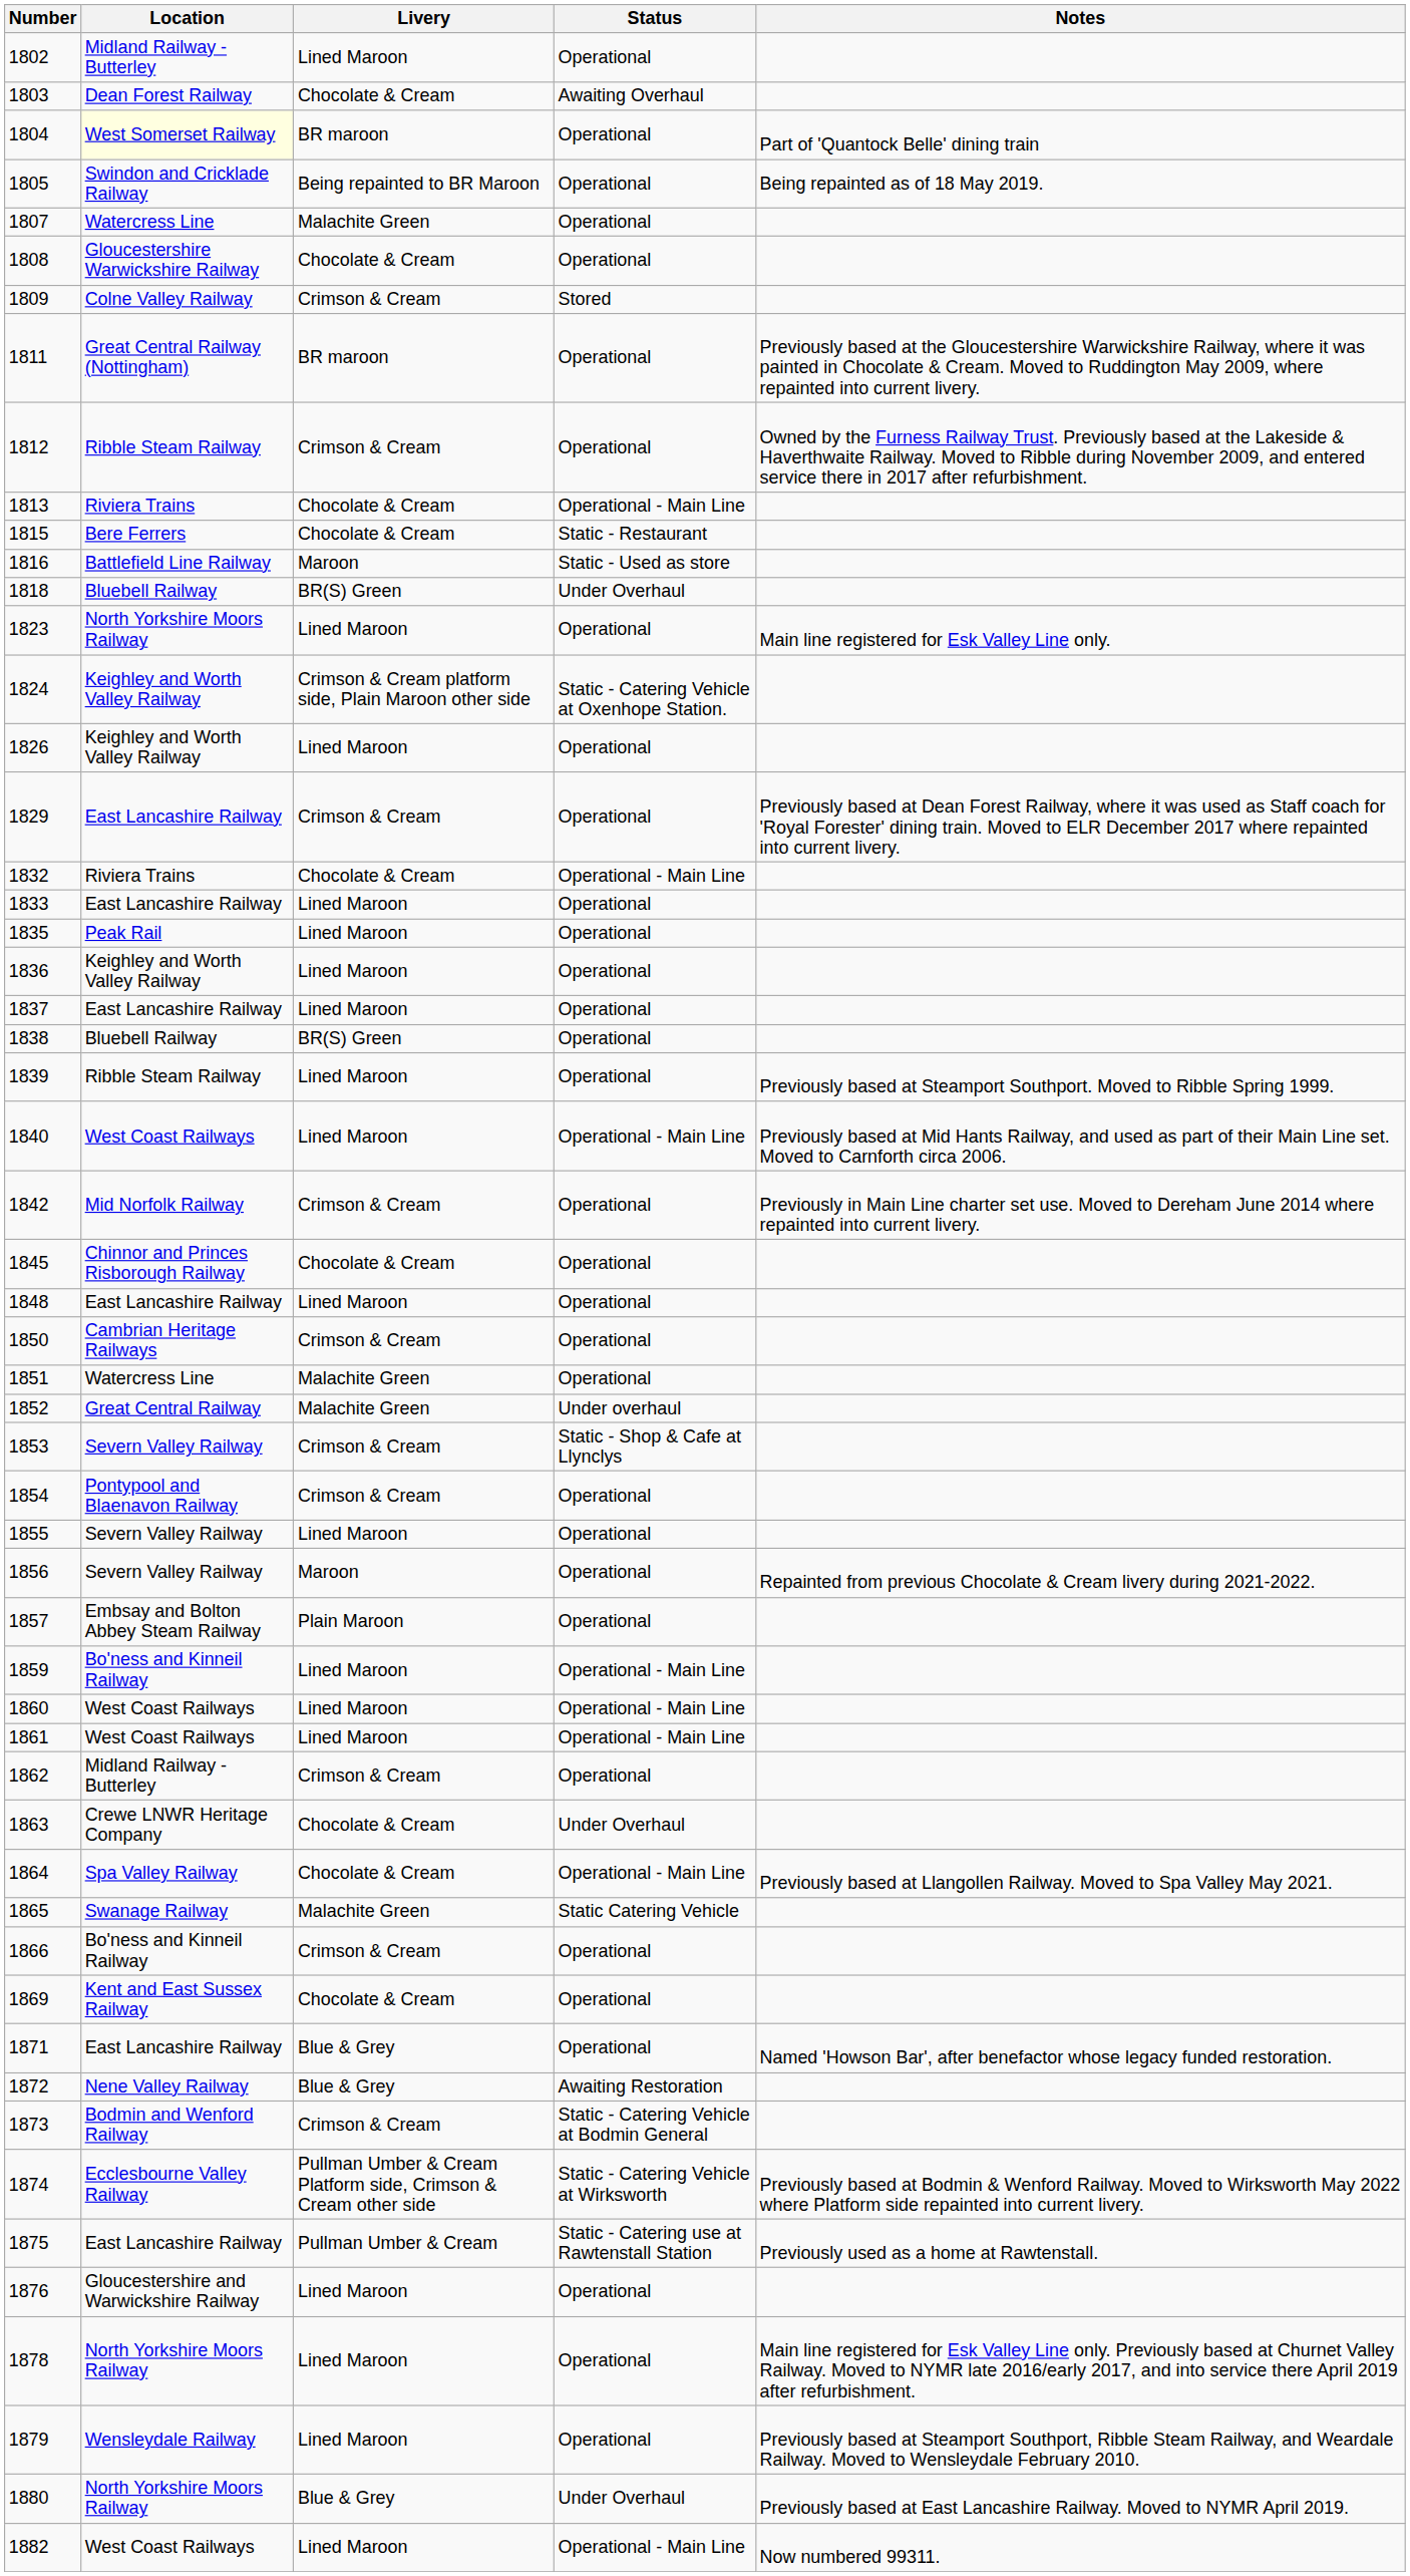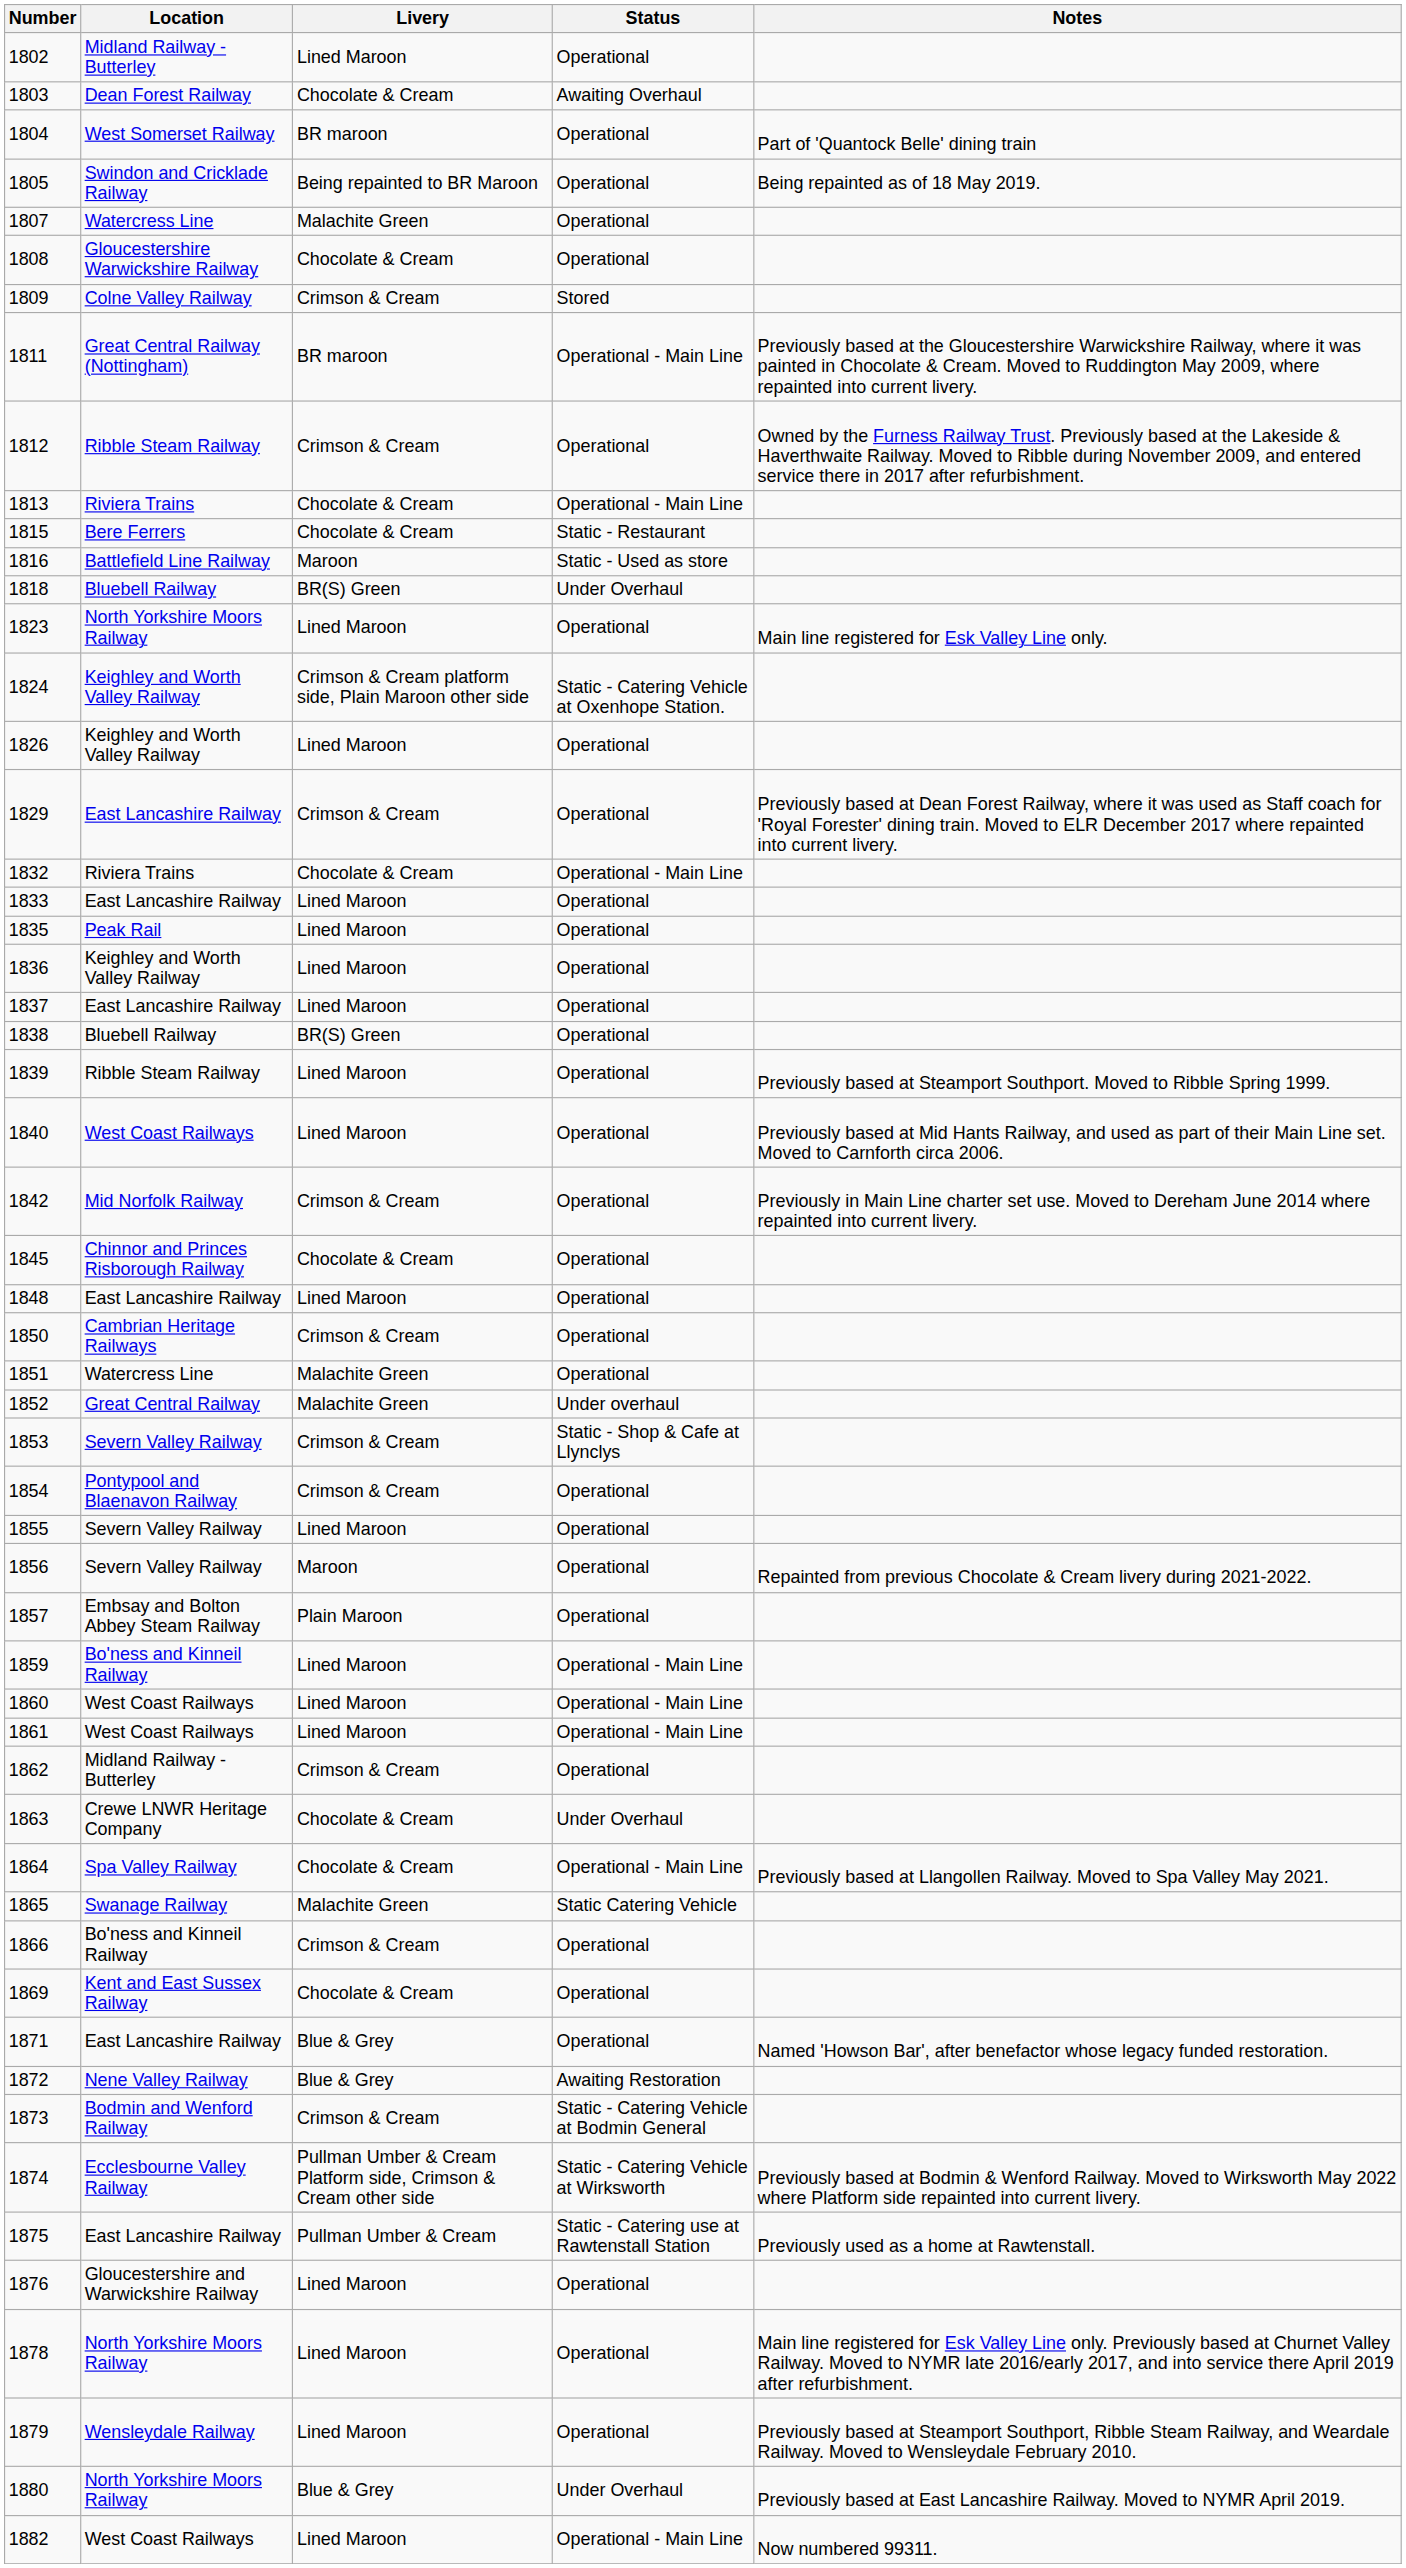1804 | Location: lightyellow background -> no background
1811 | Status: Operational -> Operational - Main Line
1840 | Status: Operational - Main Line -> Operational
